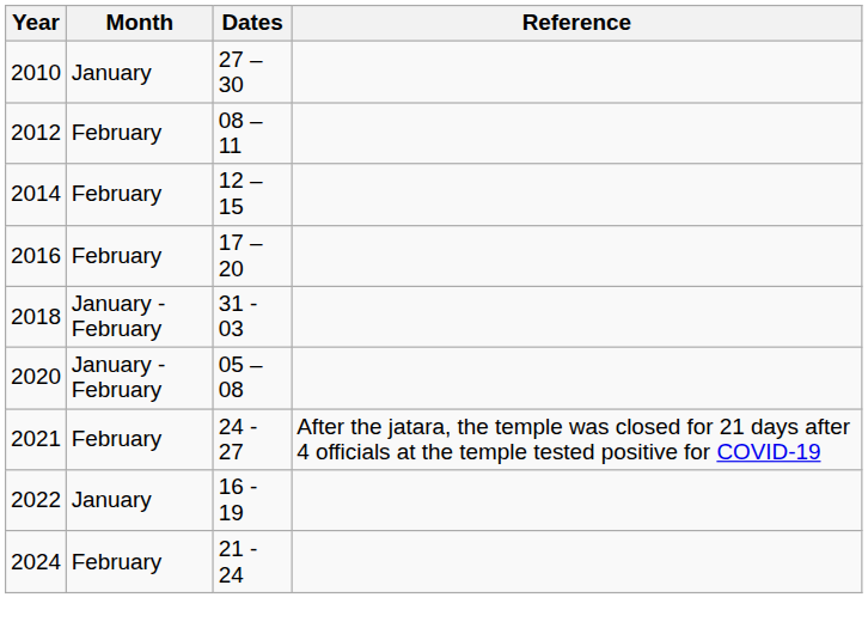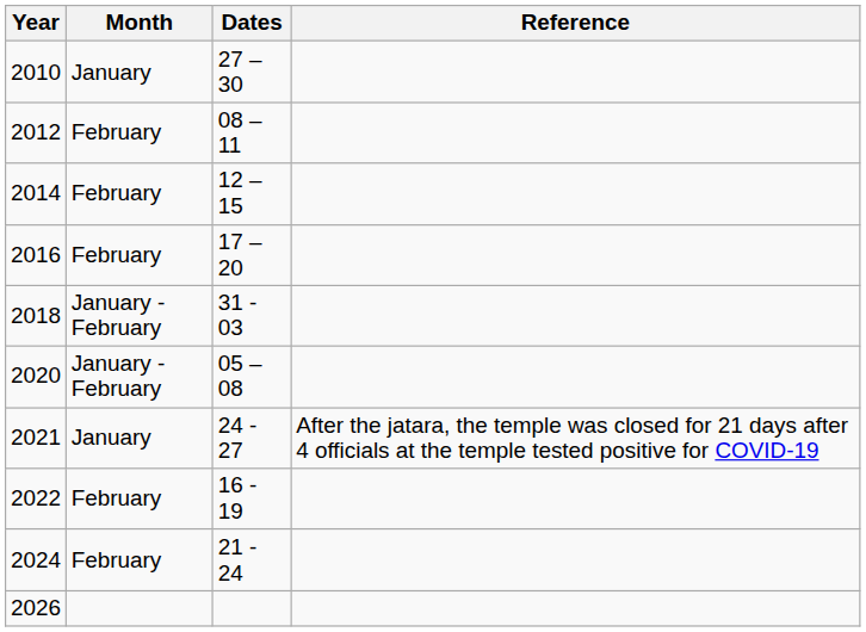2021 | Month: February -> January
2022 | Month: January -> February
+ row: 2026
